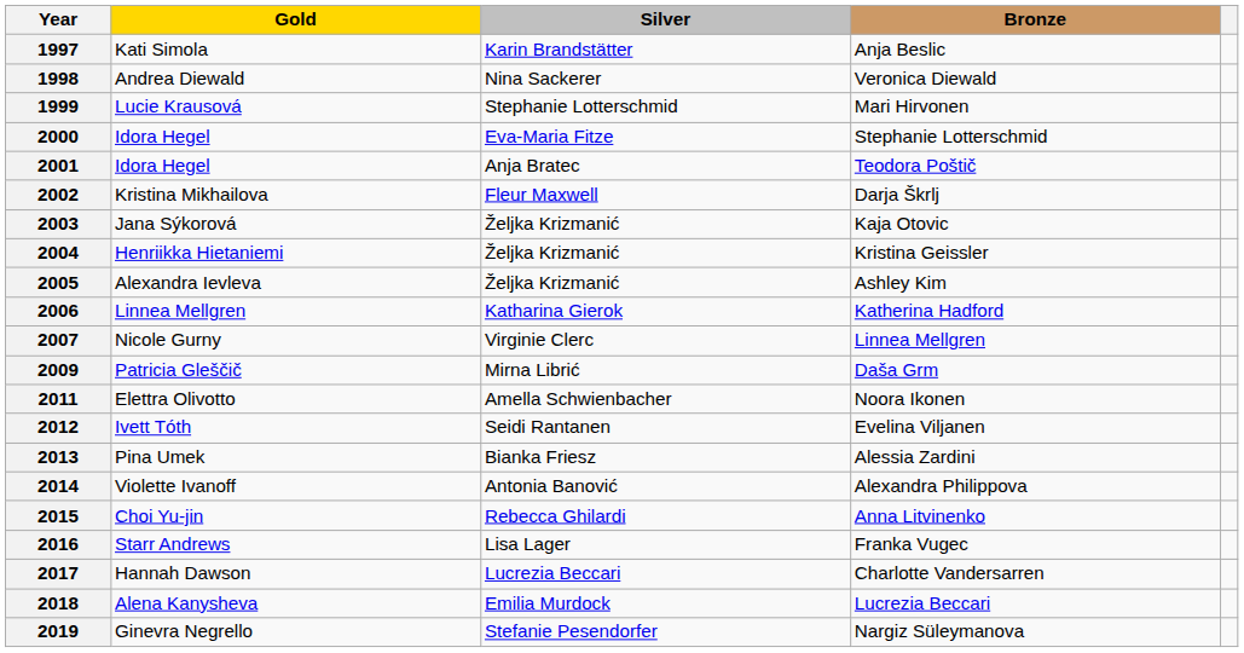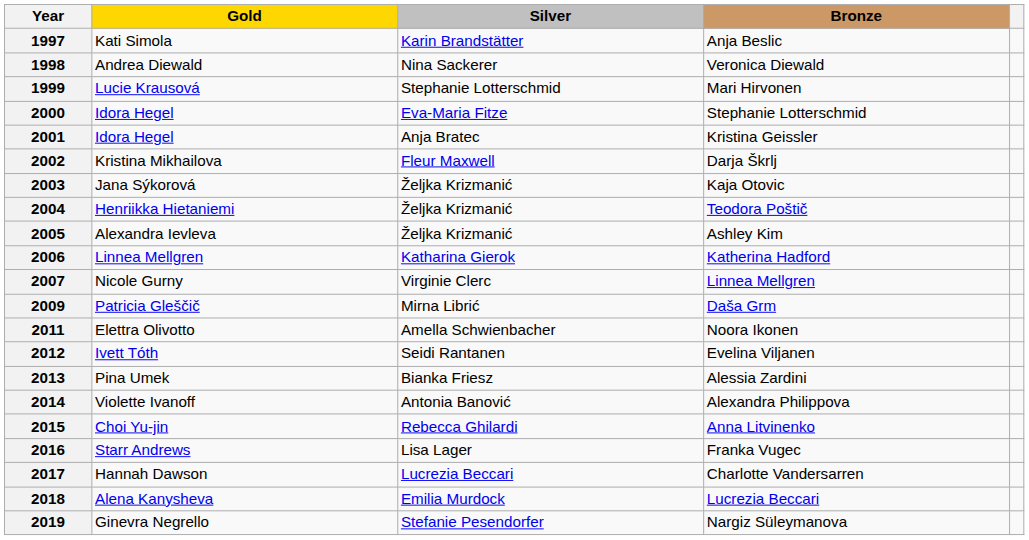2001 | Bronze: Teodora Poštič -> Kristina Geissler
2004 | Bronze: Kristina Geissler -> Teodora Poštič
